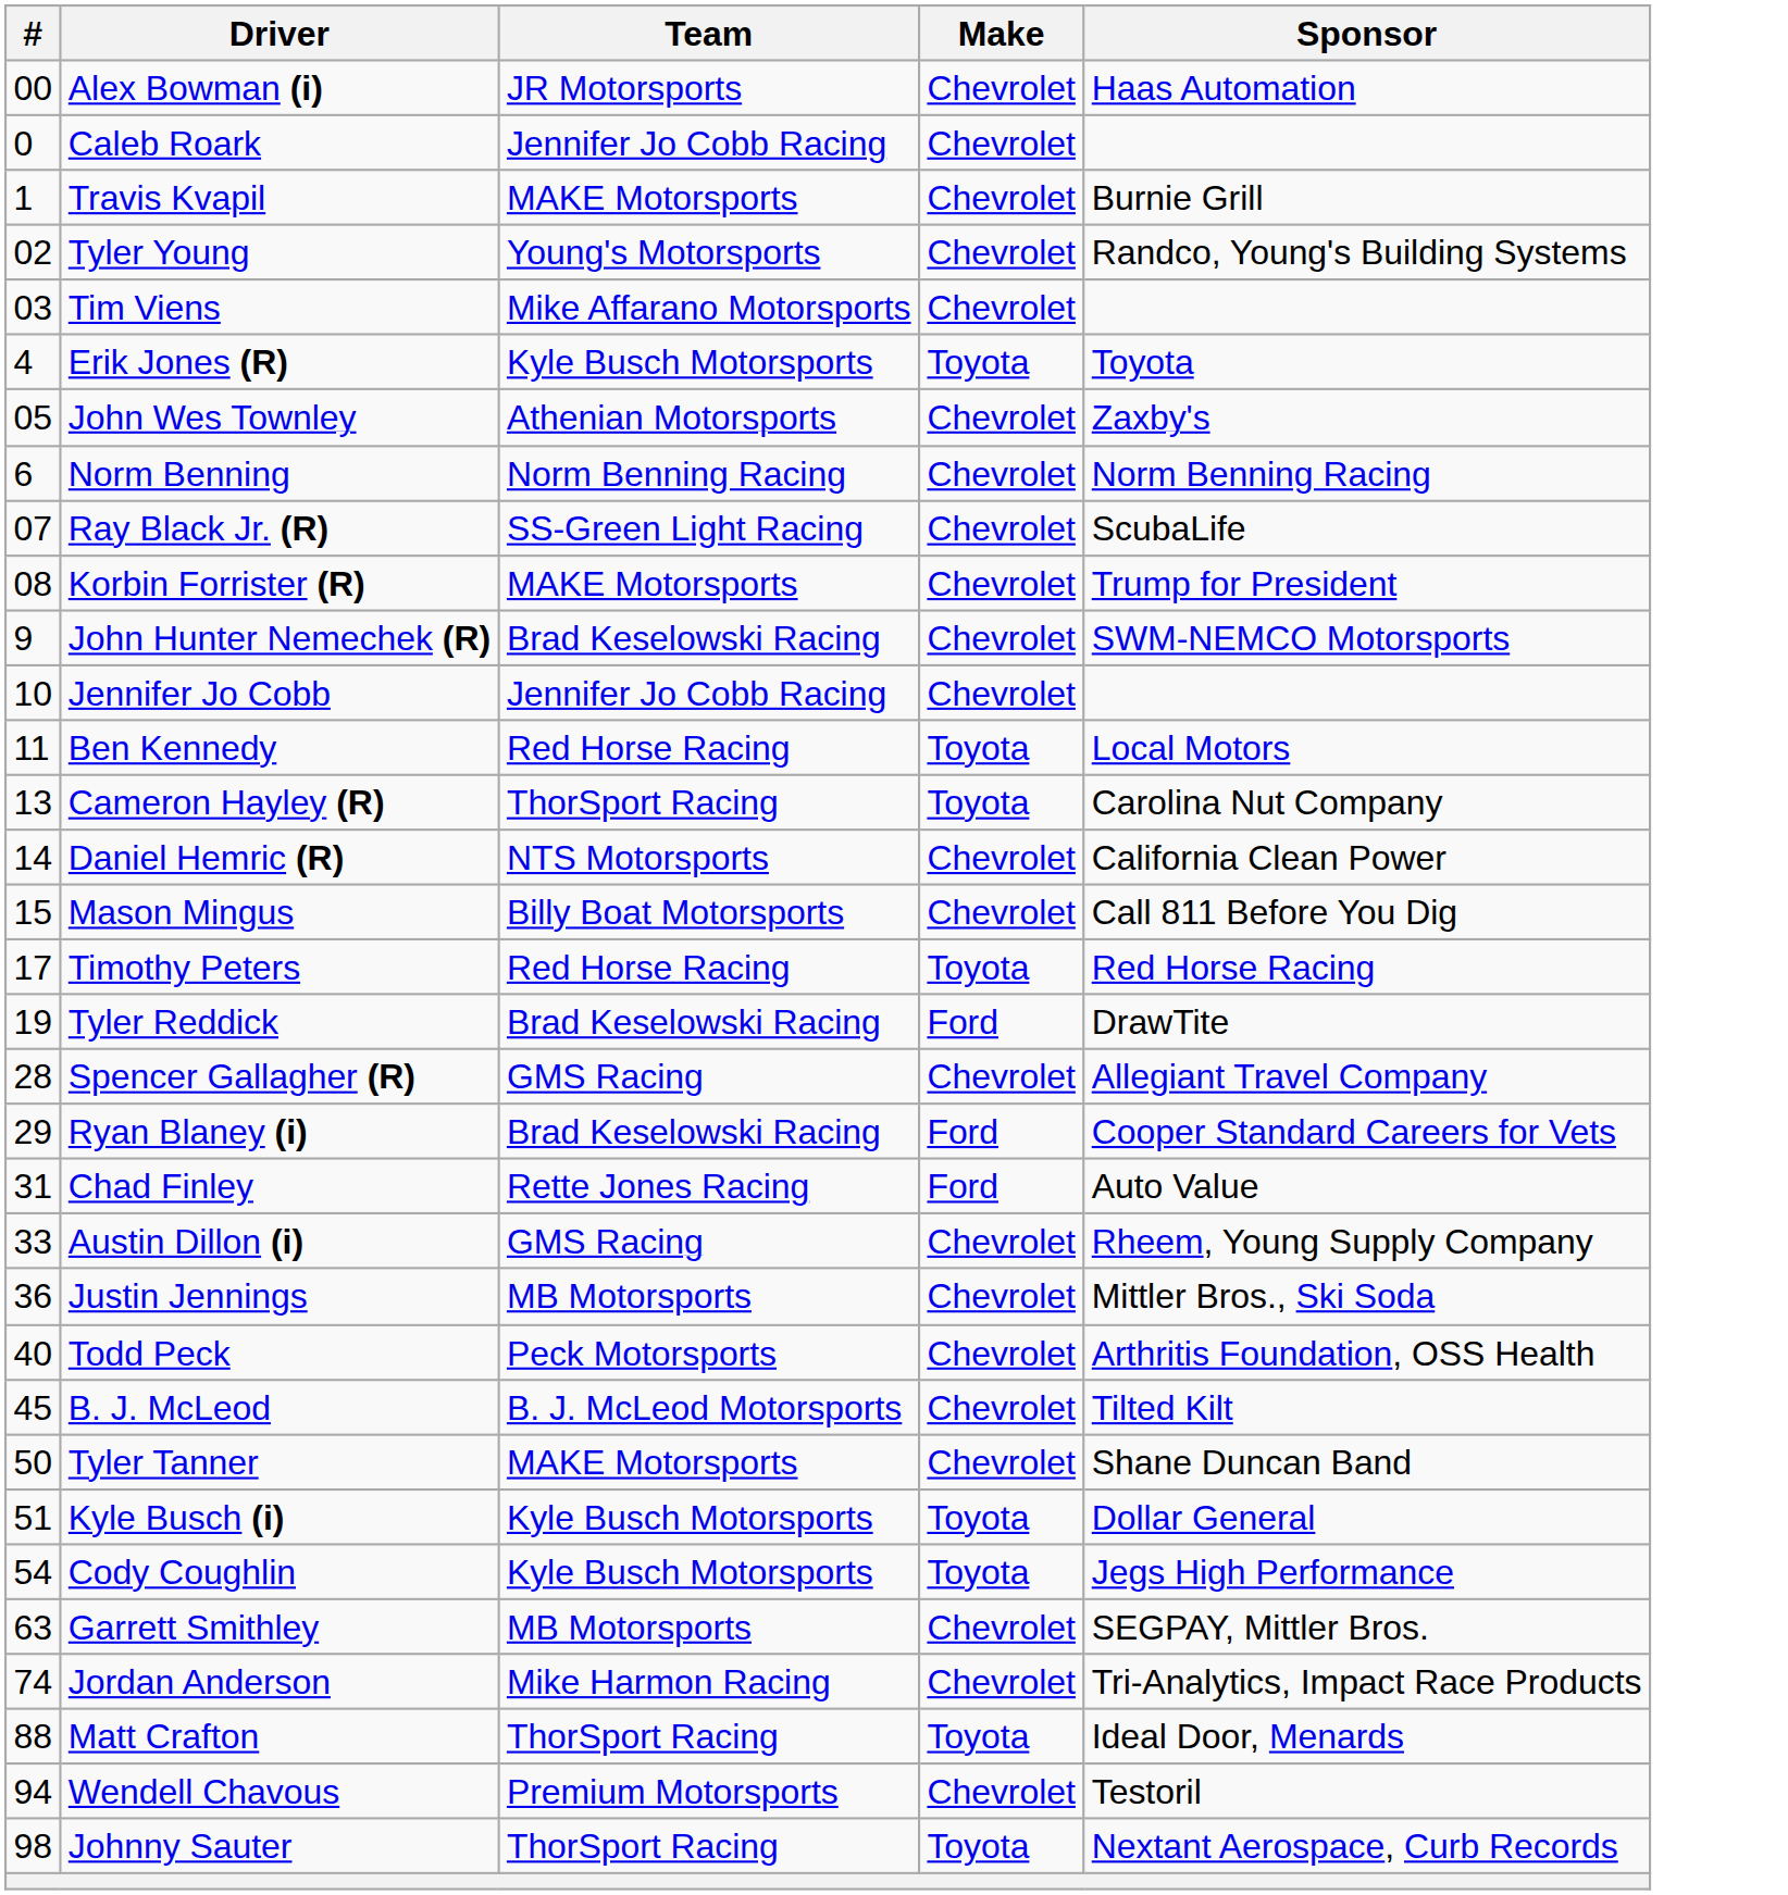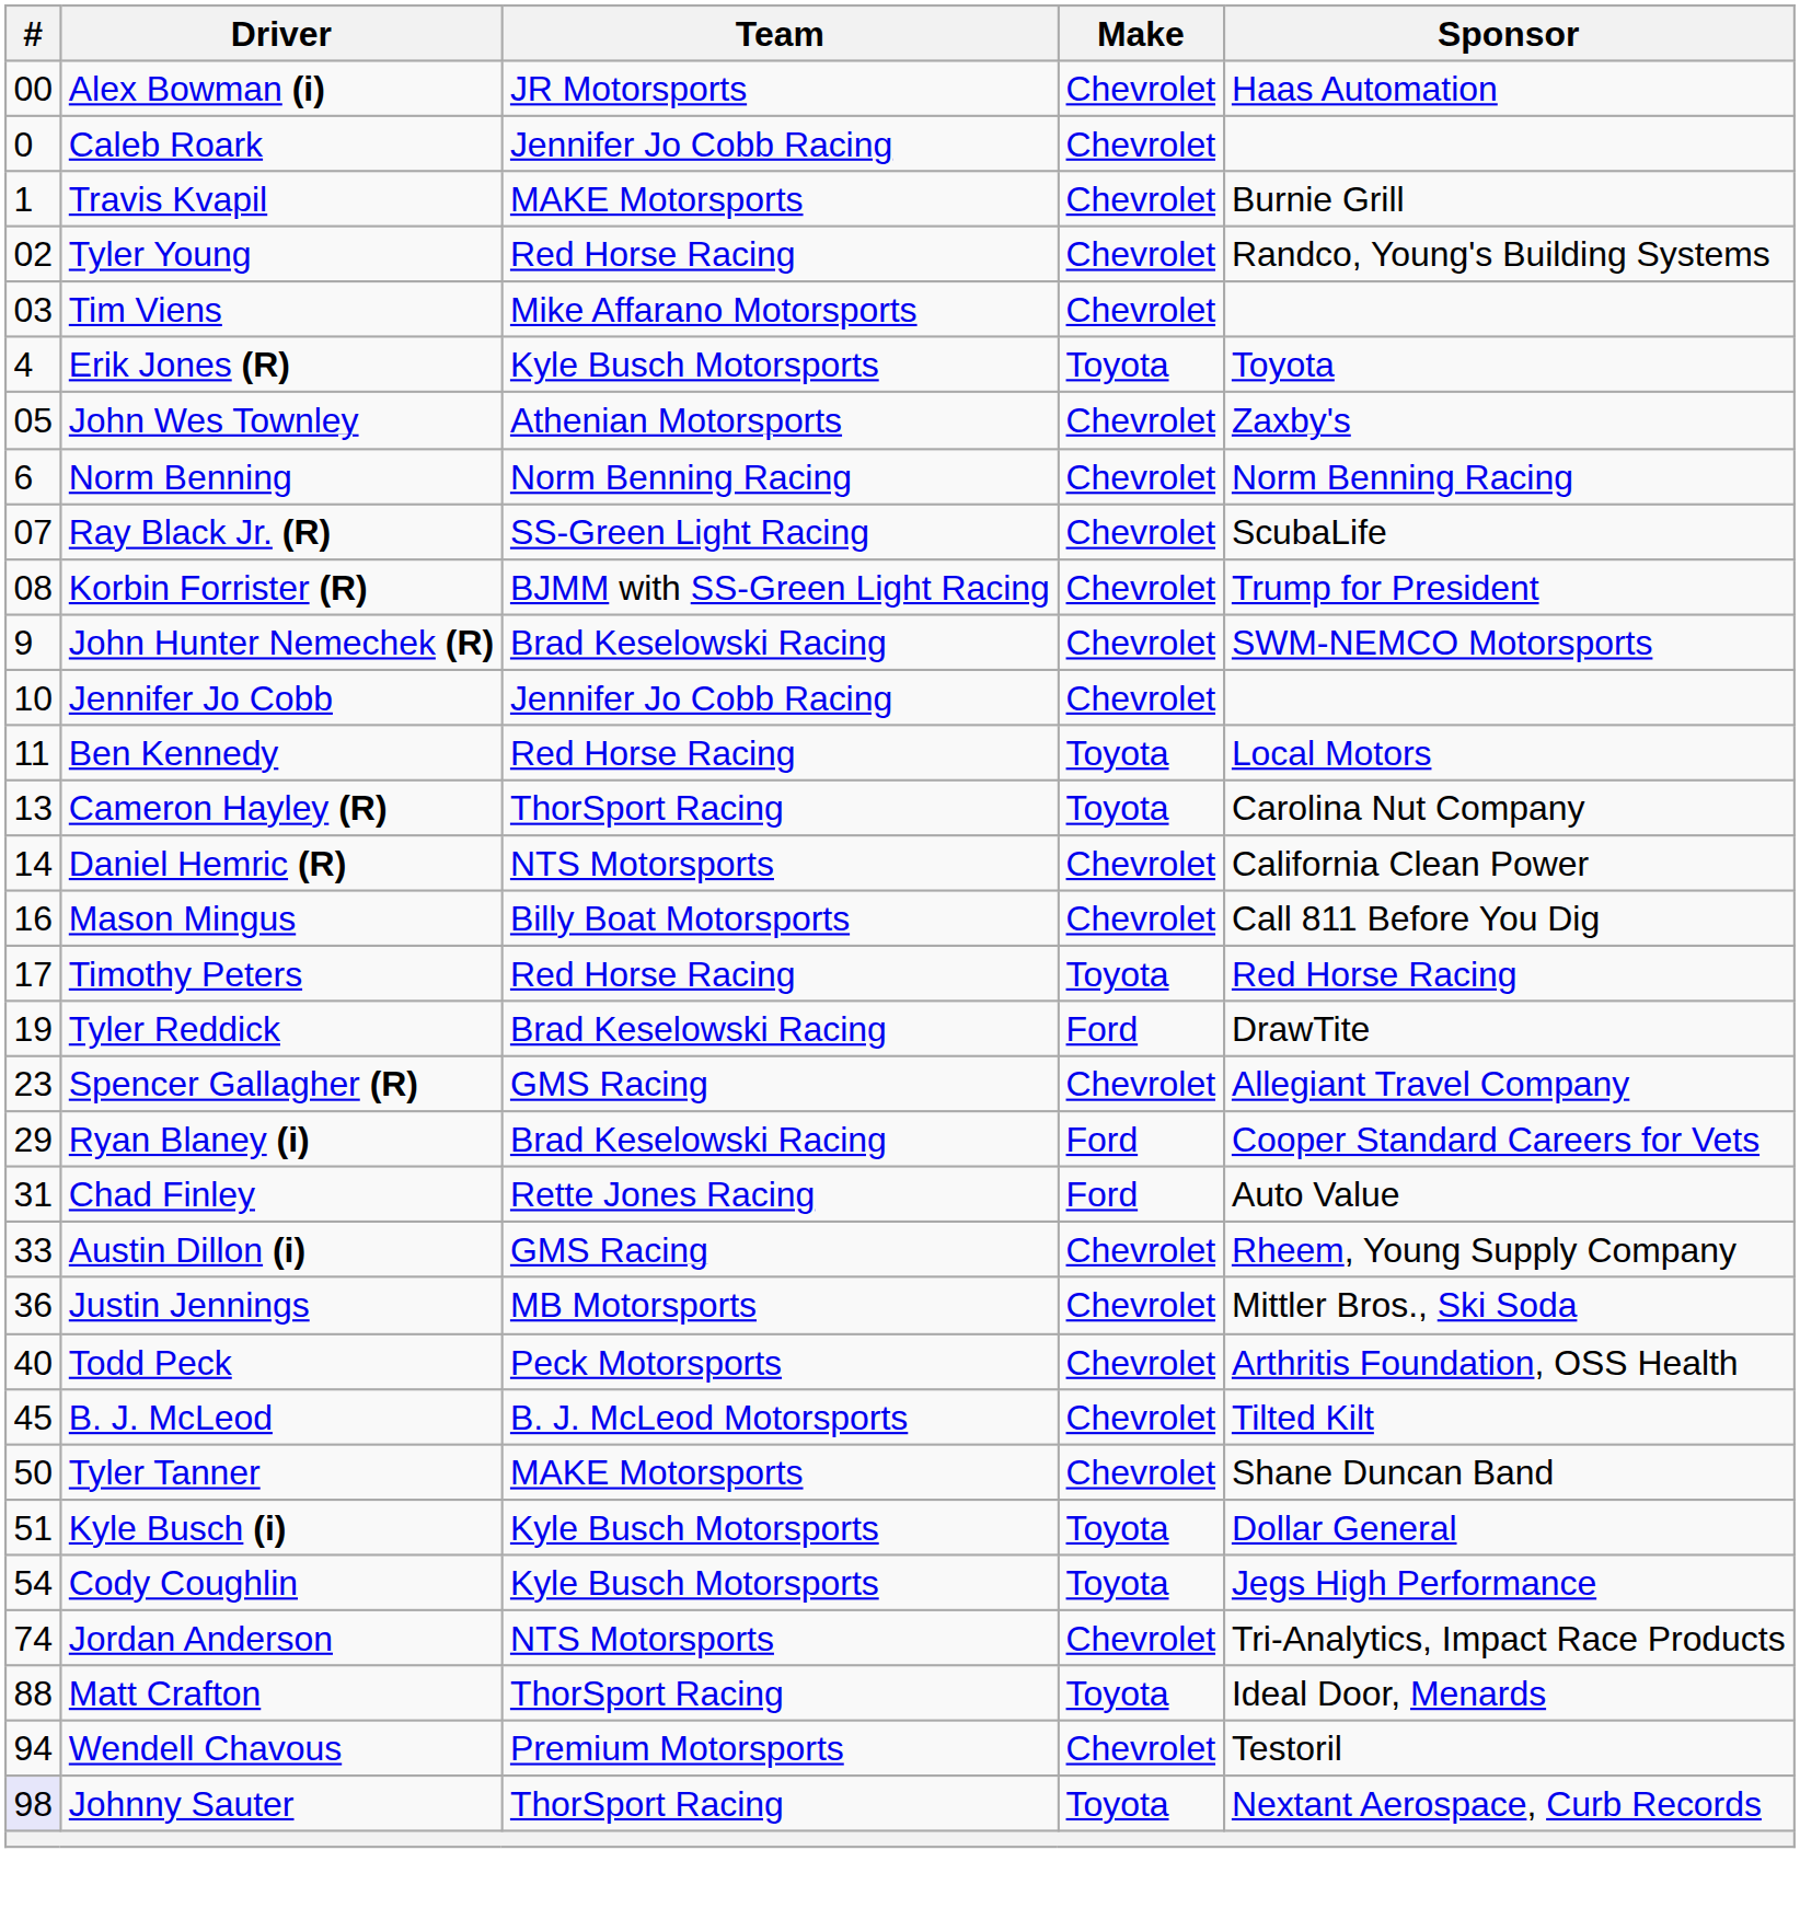Tyler Young | Team: Young's Motorsports -> Red Horse Racing
Korbin Forrister (R) | Team: MAKE Motorsports -> BJMM with SS-Green Light Racing
Mason Mingus | #: 15 -> 16
Spencer Gallagher (R) | #: 28 -> 23
- row: 63 | Garrett Smithley | MB Motorsports | Chevrolet | SEGPAY, Mittler Bros.
Jordan Anderson | Team: Mike Harmon Racing -> NTS Motorsports
Johnny Sauter | #: no background -> lavender background
